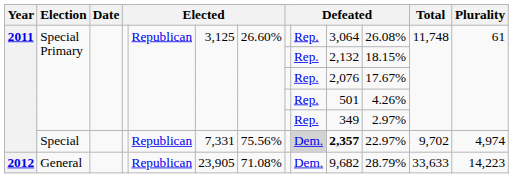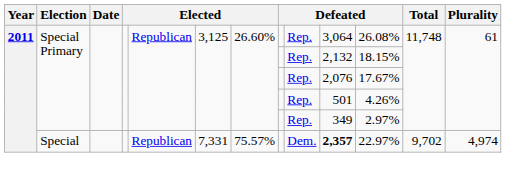Special | column 7: 75.56% -> 75.57%
Special | column 9: lightgrey background -> no background
- row: 2012 | General | Republican | 23,905 | 71.08% | Dem. | 9,682 | 28.79% | 33,633 | 14,223
